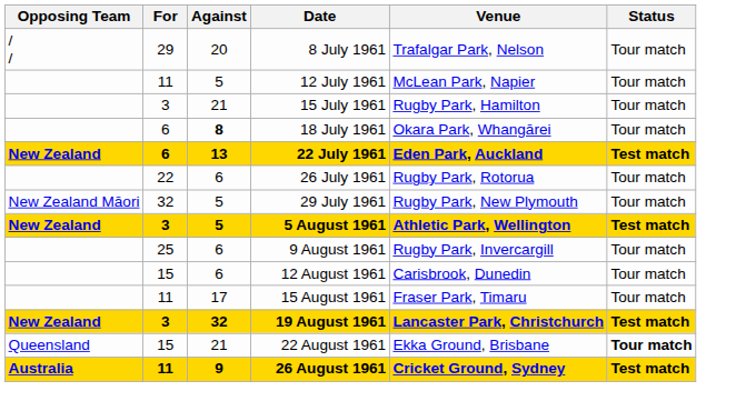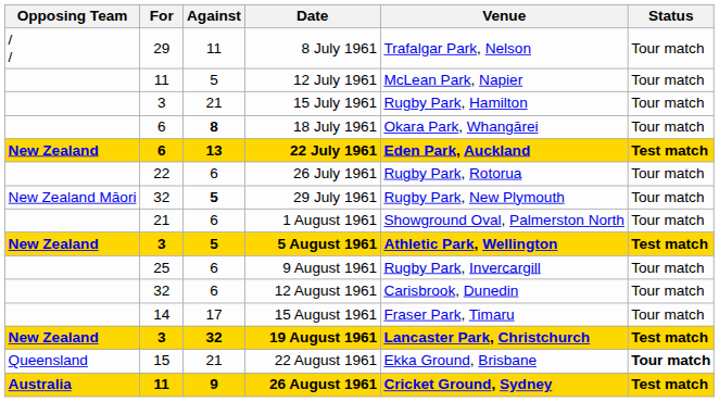8 July 1961 | Against: 20 -> 11
29 July 1961 | Against: normal -> bold
+ row: 21 | 6 | 1 August 1961 | Showground Oval, Palmerston North | Tour match
12 August 1961 | For: 15 -> 32
15 August 1961 | For: 11 -> 14
